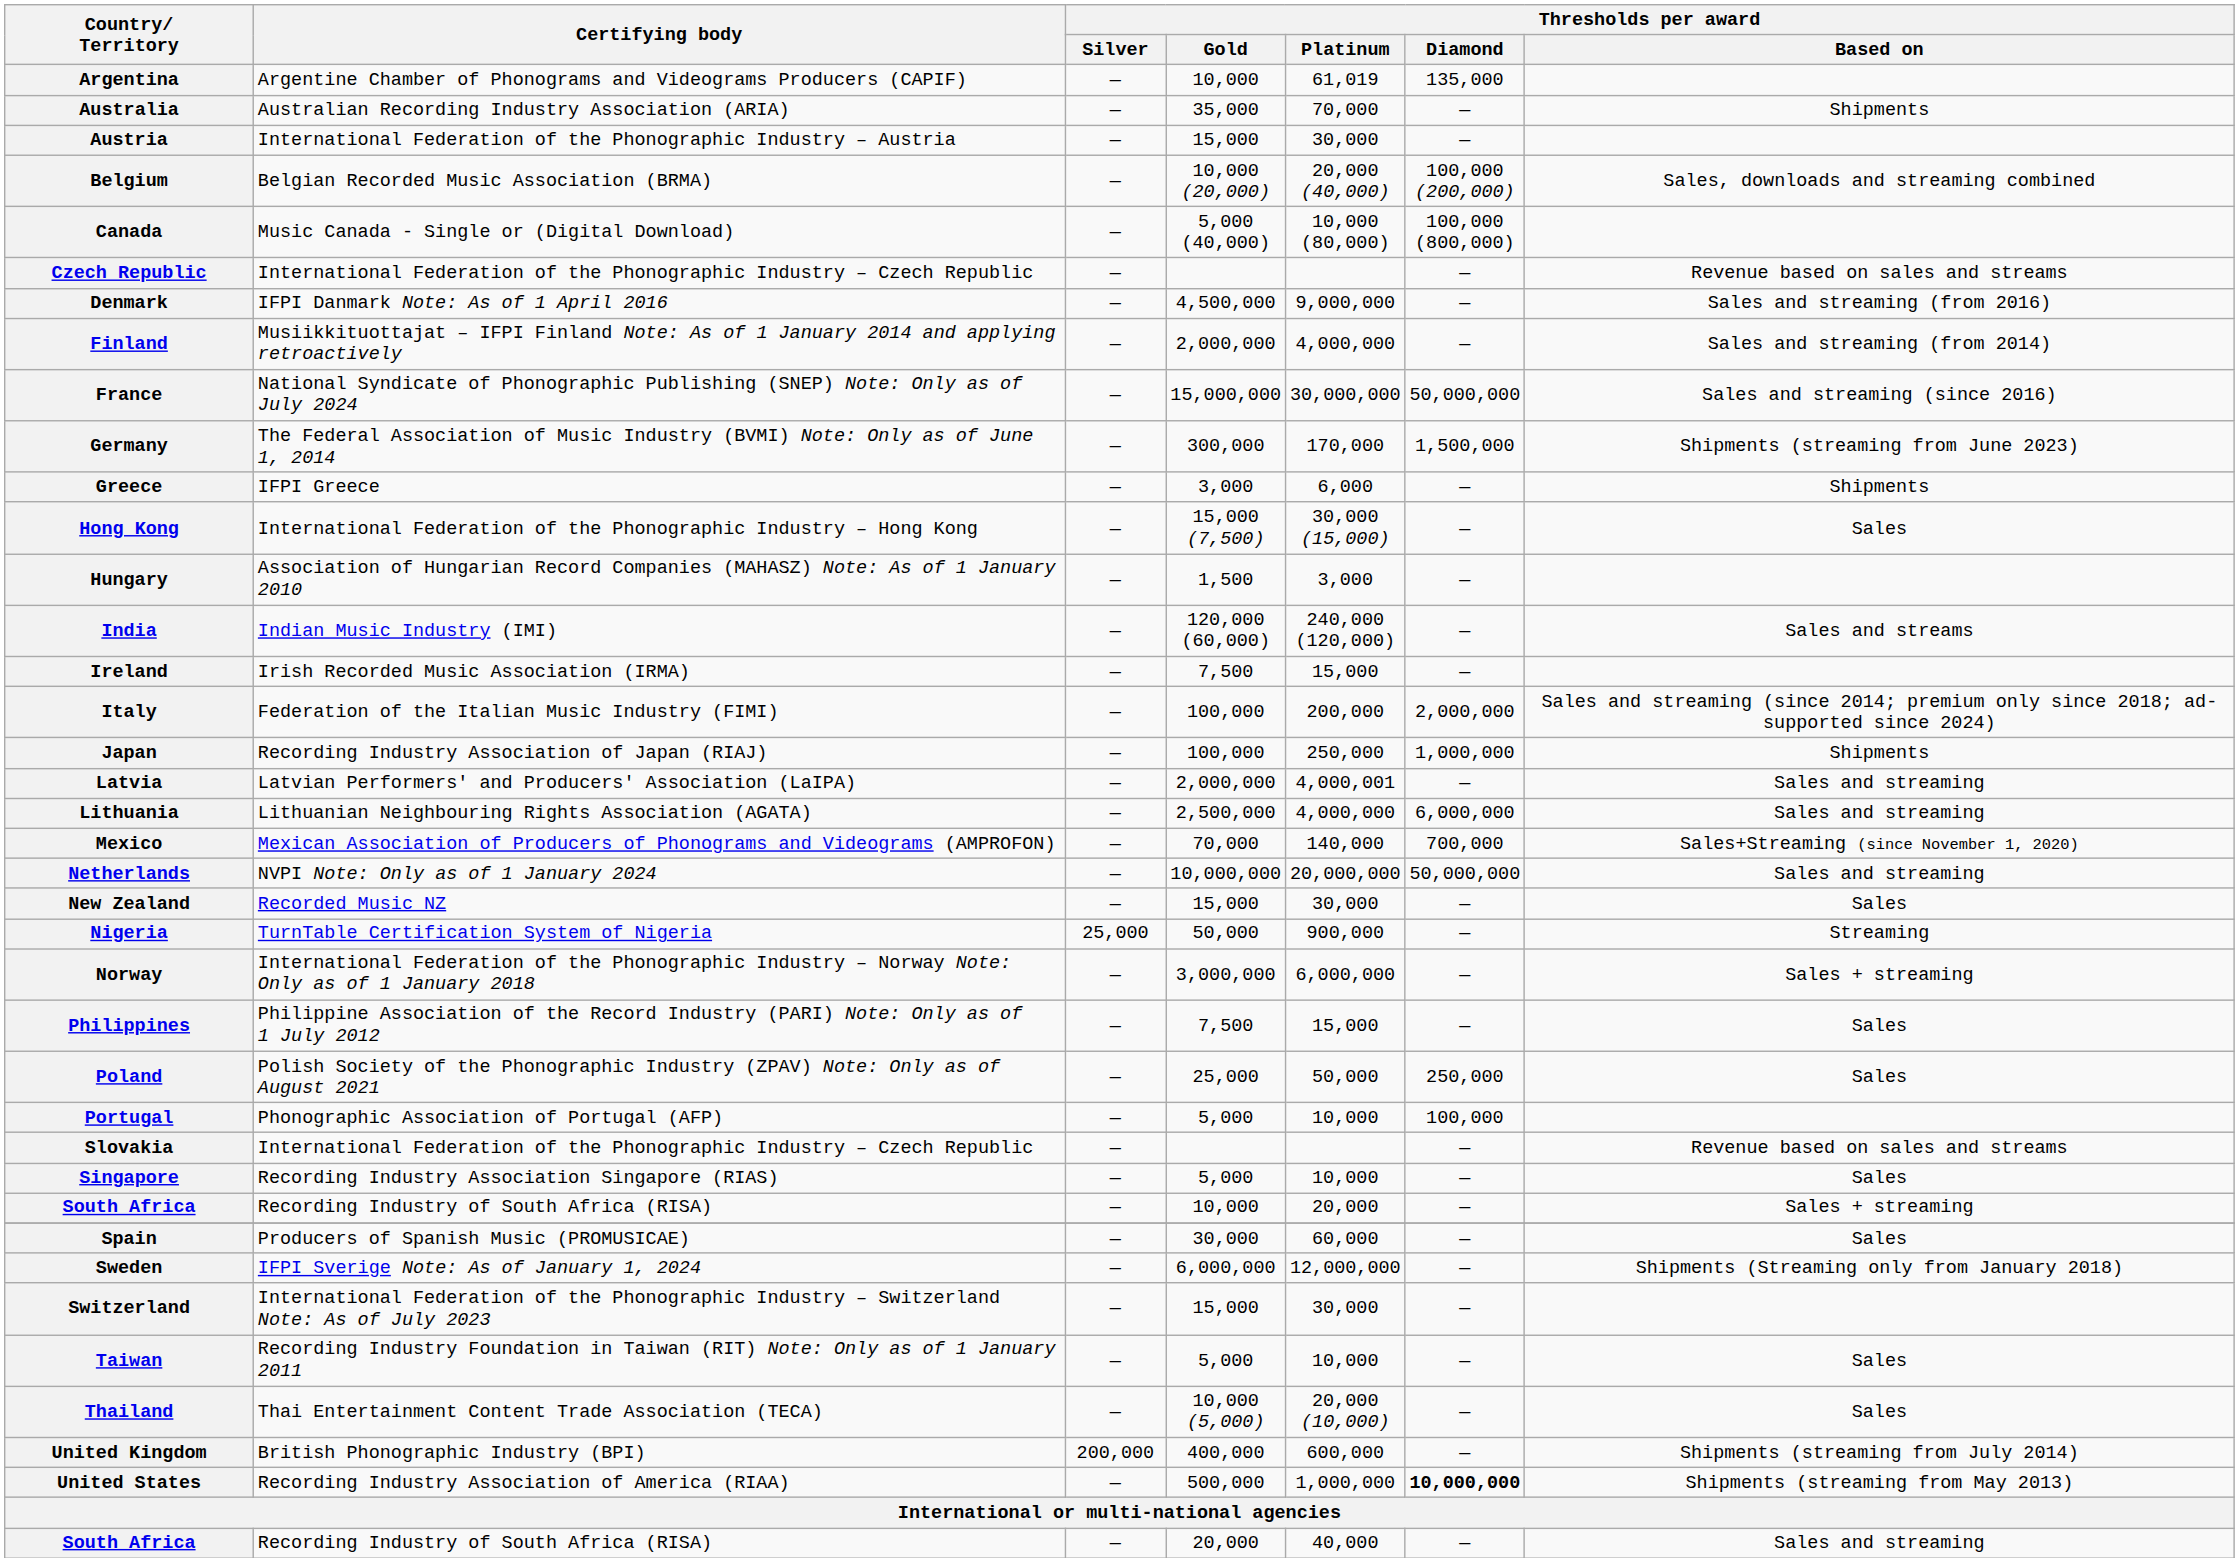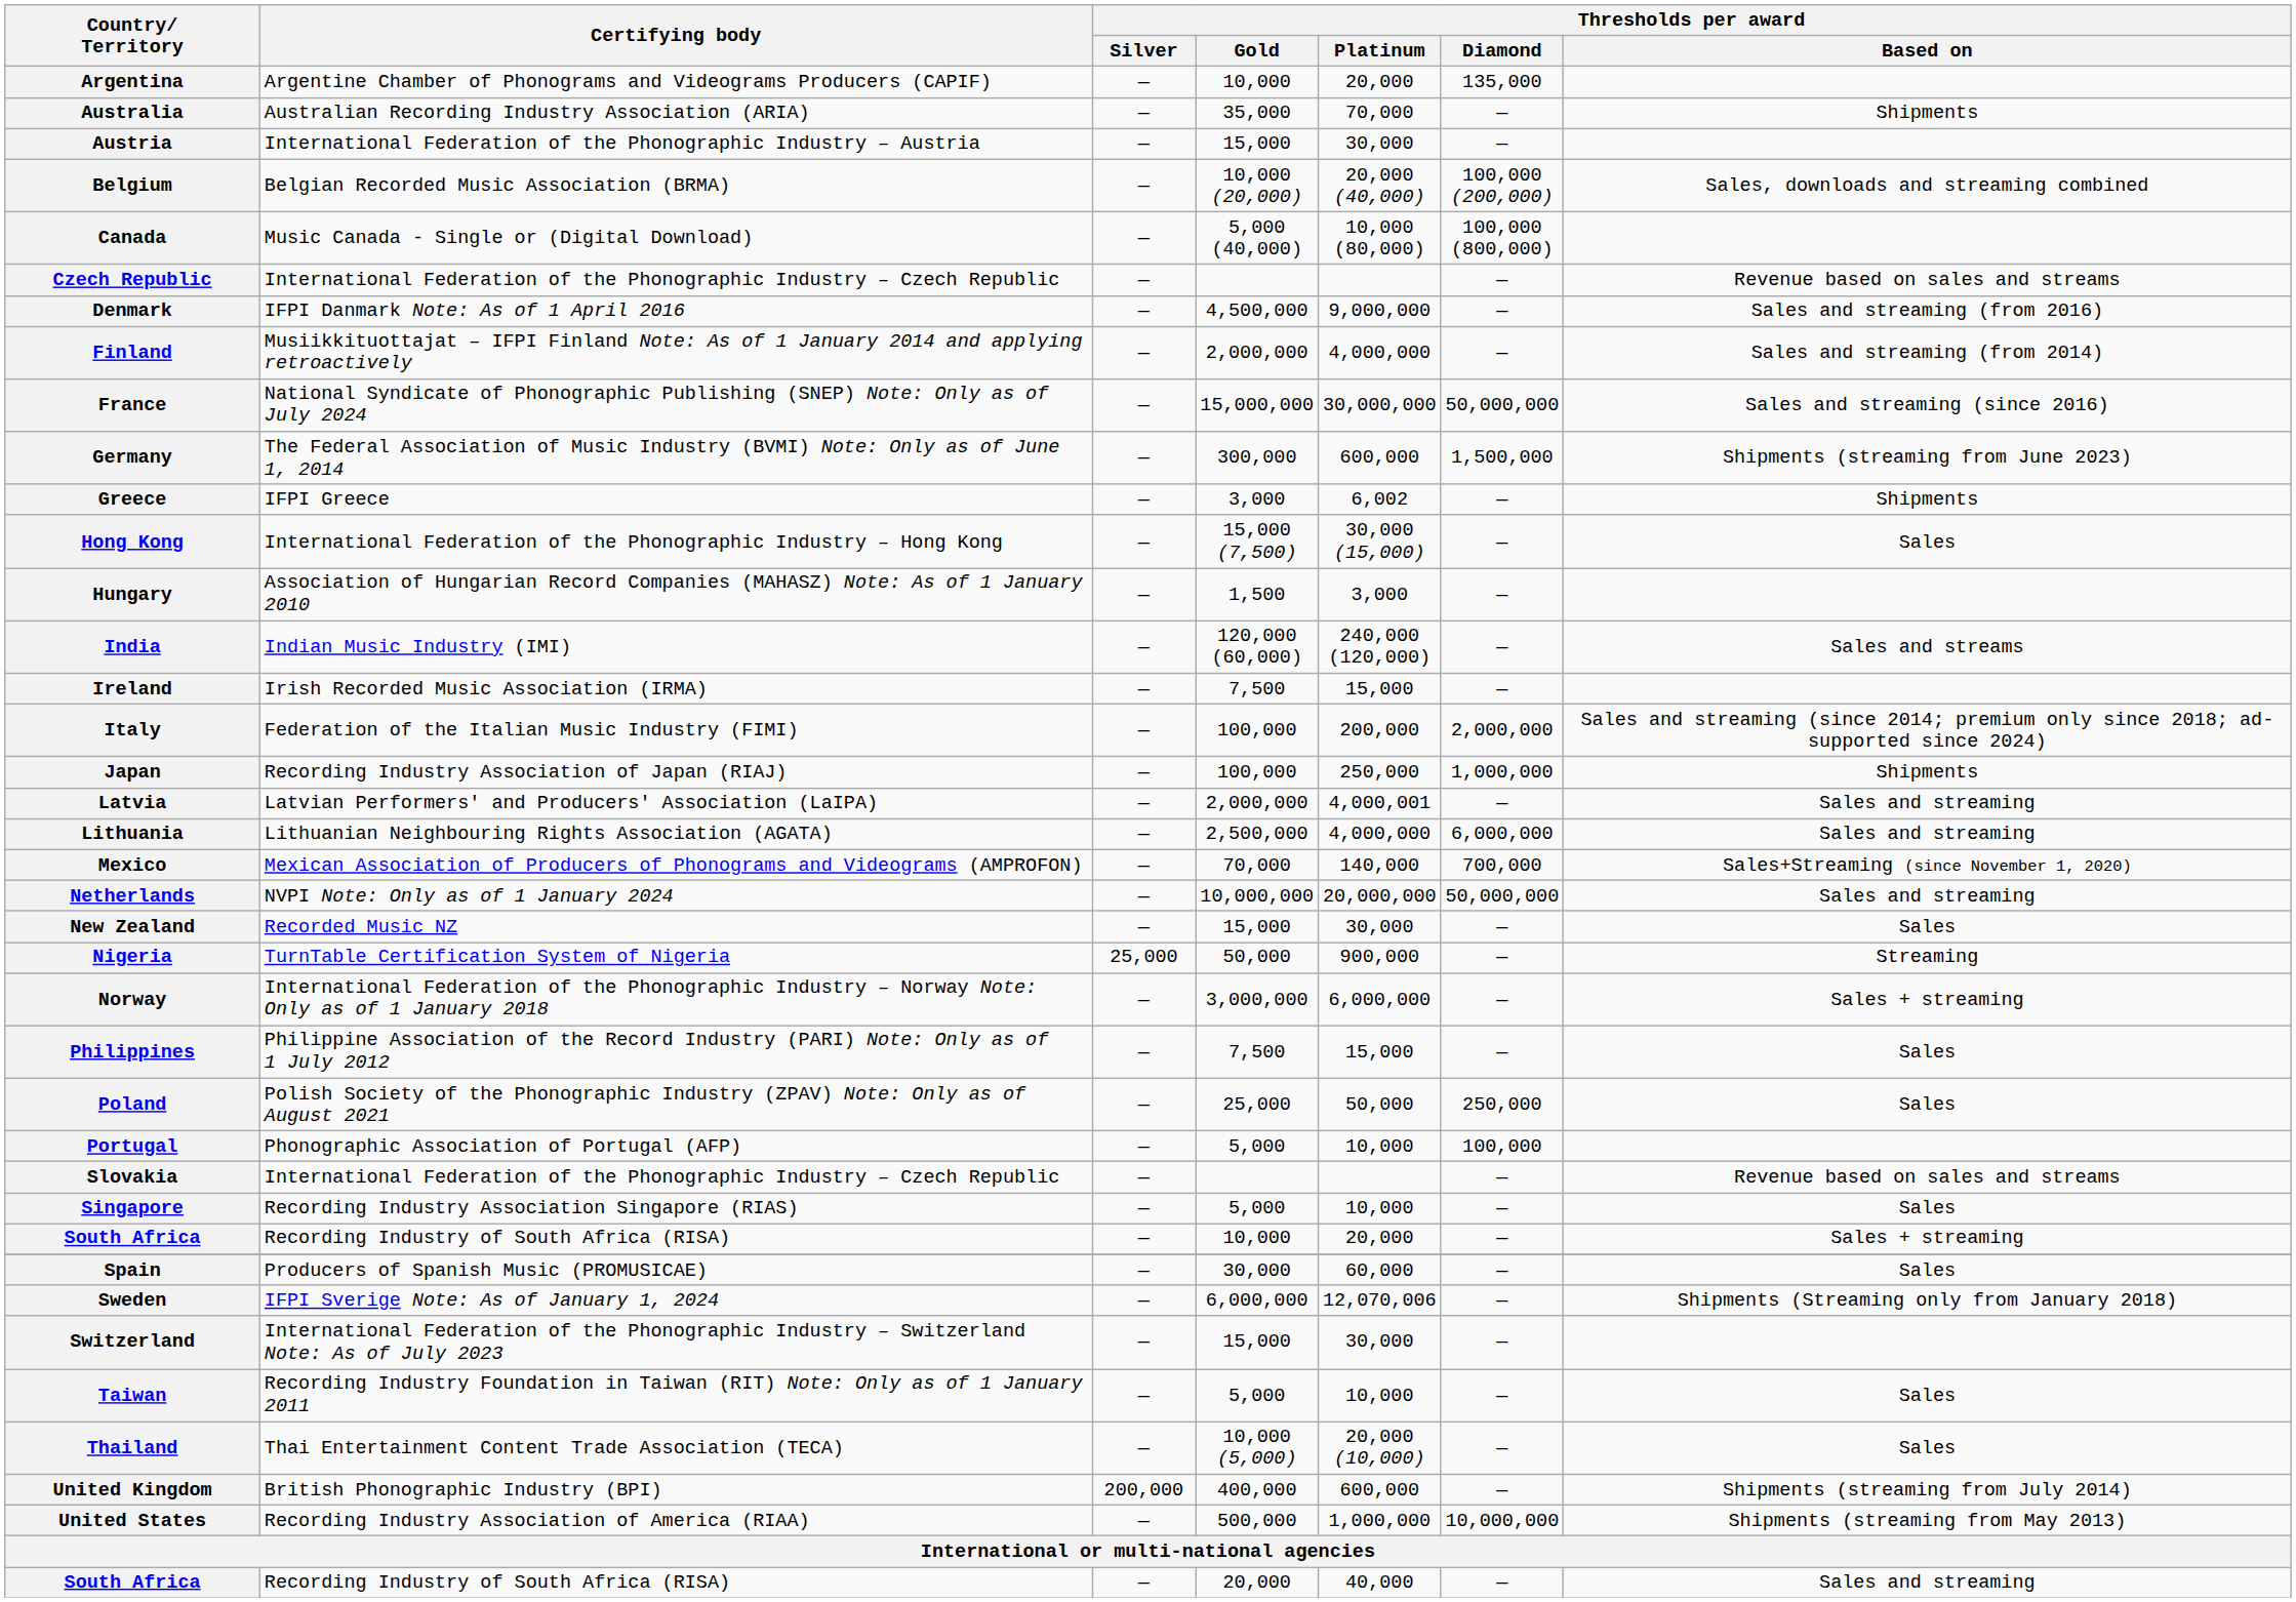Argentina | Thresholds per award / Platinum: 61,019 -> 20,000
Germany | Thresholds per award / Platinum: 170,000 -> 600,000
Greece | Thresholds per award / Platinum: 6,000 -> 6,002
Sweden | Thresholds per award / Platinum: 12,000,000 -> 12,070,006
United States | Thresholds per award / Diamond: bold -> normal
